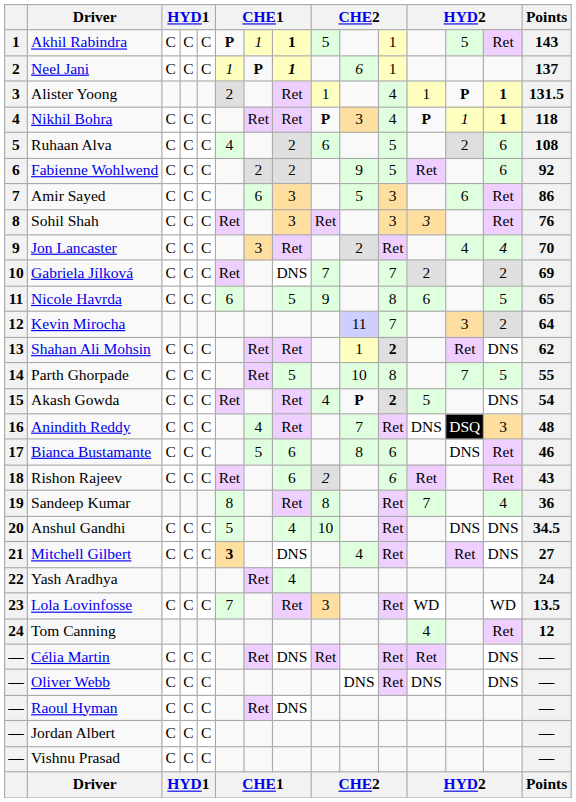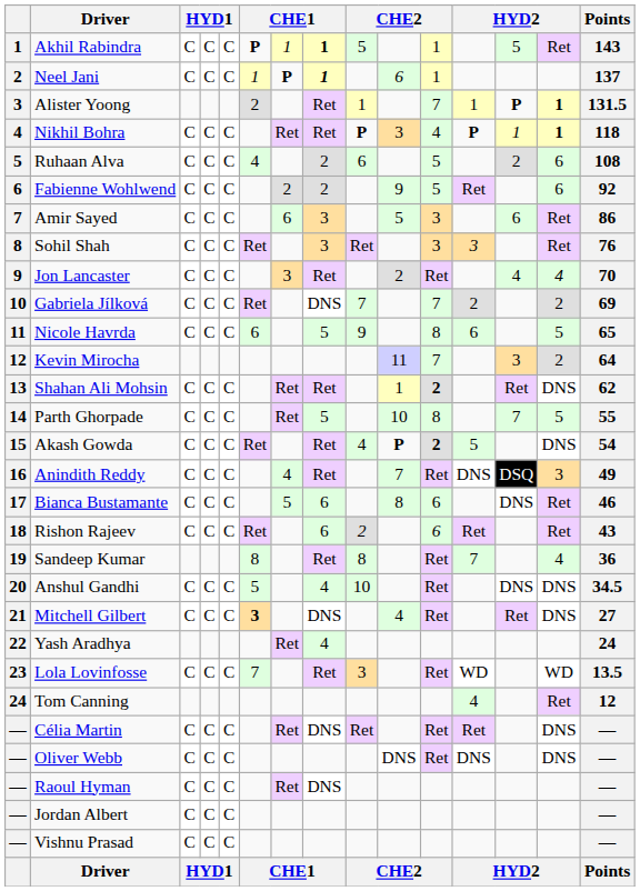Alister Yoong | column 11: 4 -> 7
Anindith Reddy | Points: 48 -> 49
